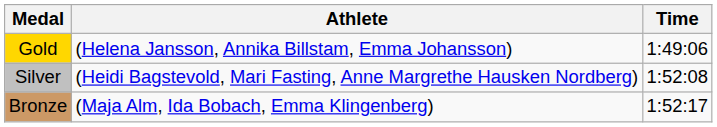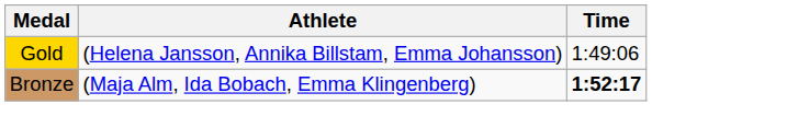- row: Silver | (Heidi Bagstevold, Mari Fasting, Anne Margrethe Hausken Nordberg) | 1:52:08
Bronze | Time: normal -> bold
